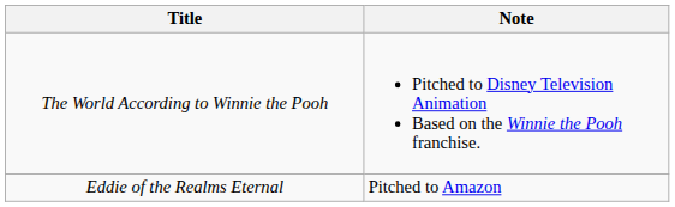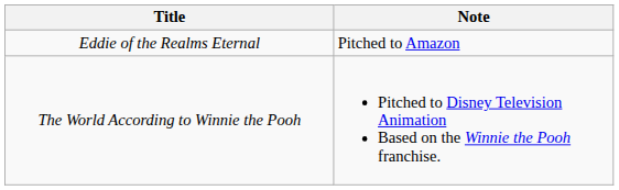rows swapped: Eddie of the Realms Eternal <-> The World According to Winnie the Pooh
